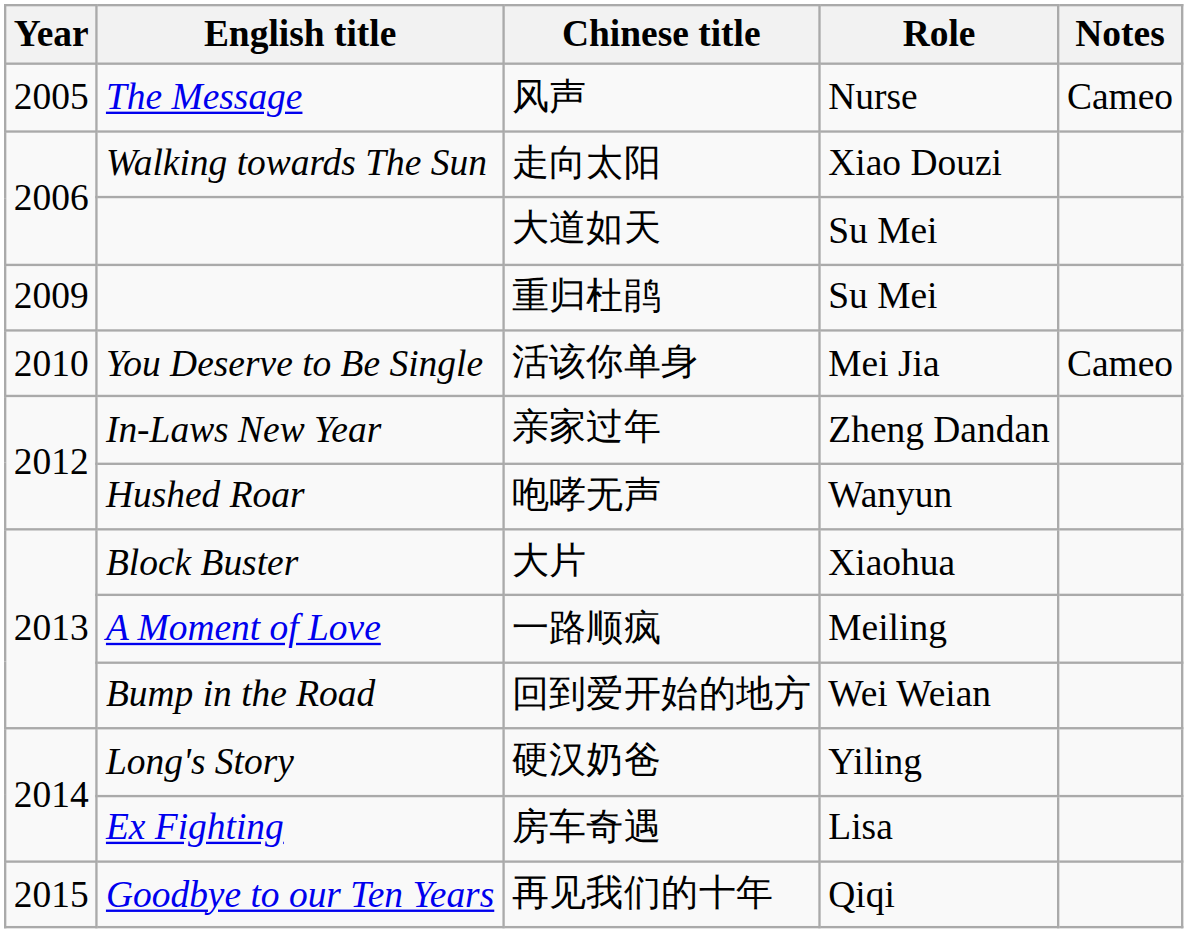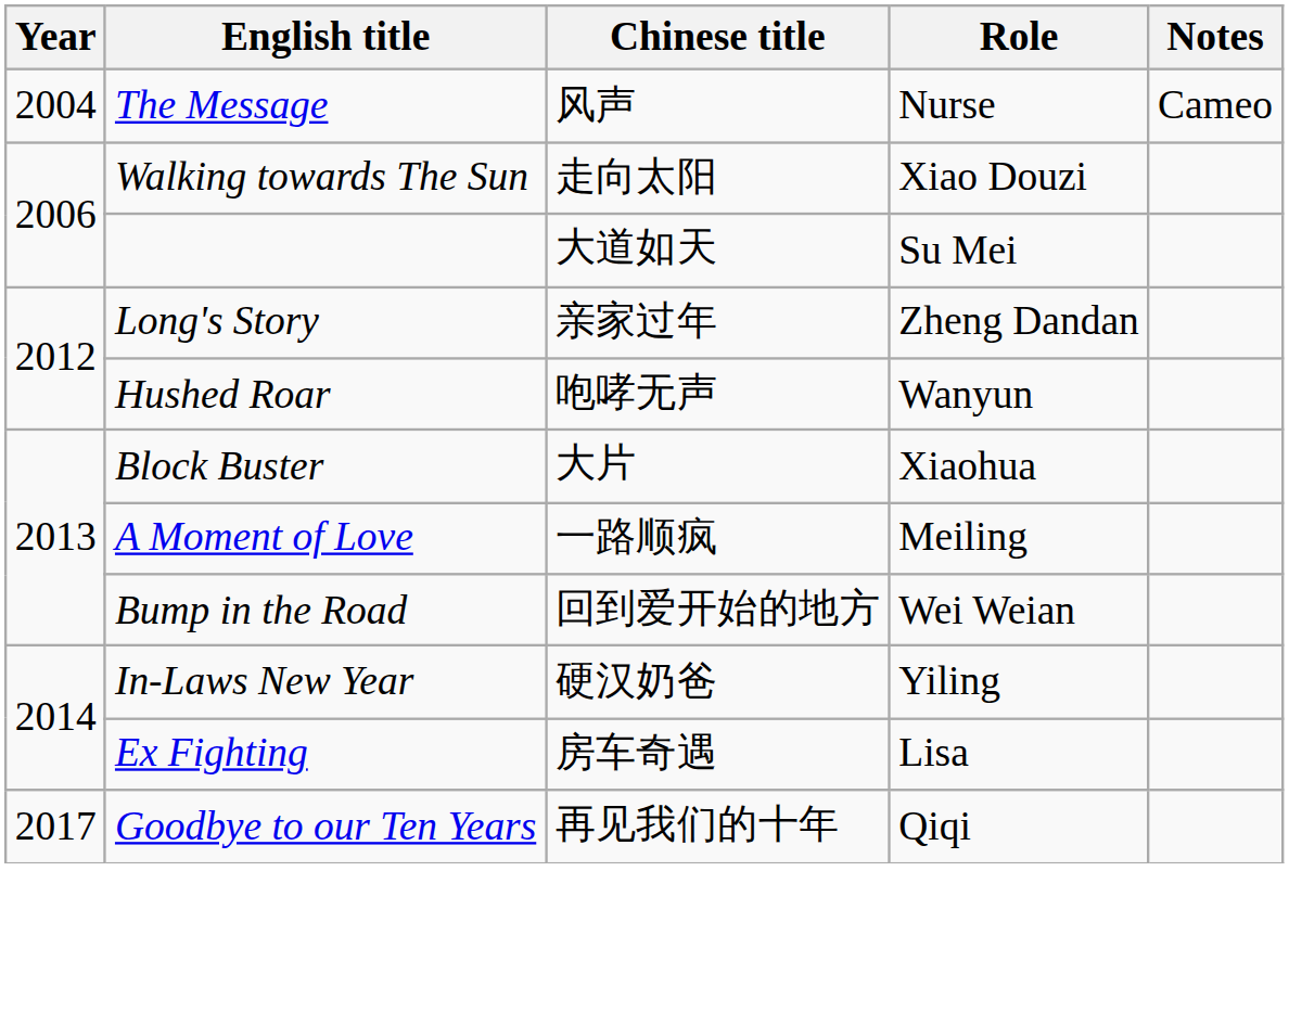风声 | Year: 2005 -> 2004
- row: 2009 | 重归杜鹃 | Su Mei
- row: 2010 | You Deserve to Be Single | 活该你单身 | Mei Jia | Cameo
亲家过年 | English title: In-Laws New Year -> Long's Story
硬汉奶爸 | English title: Long's Story -> In-Laws New Year
再见我们的十年 | Year: 2015 -> 2017
